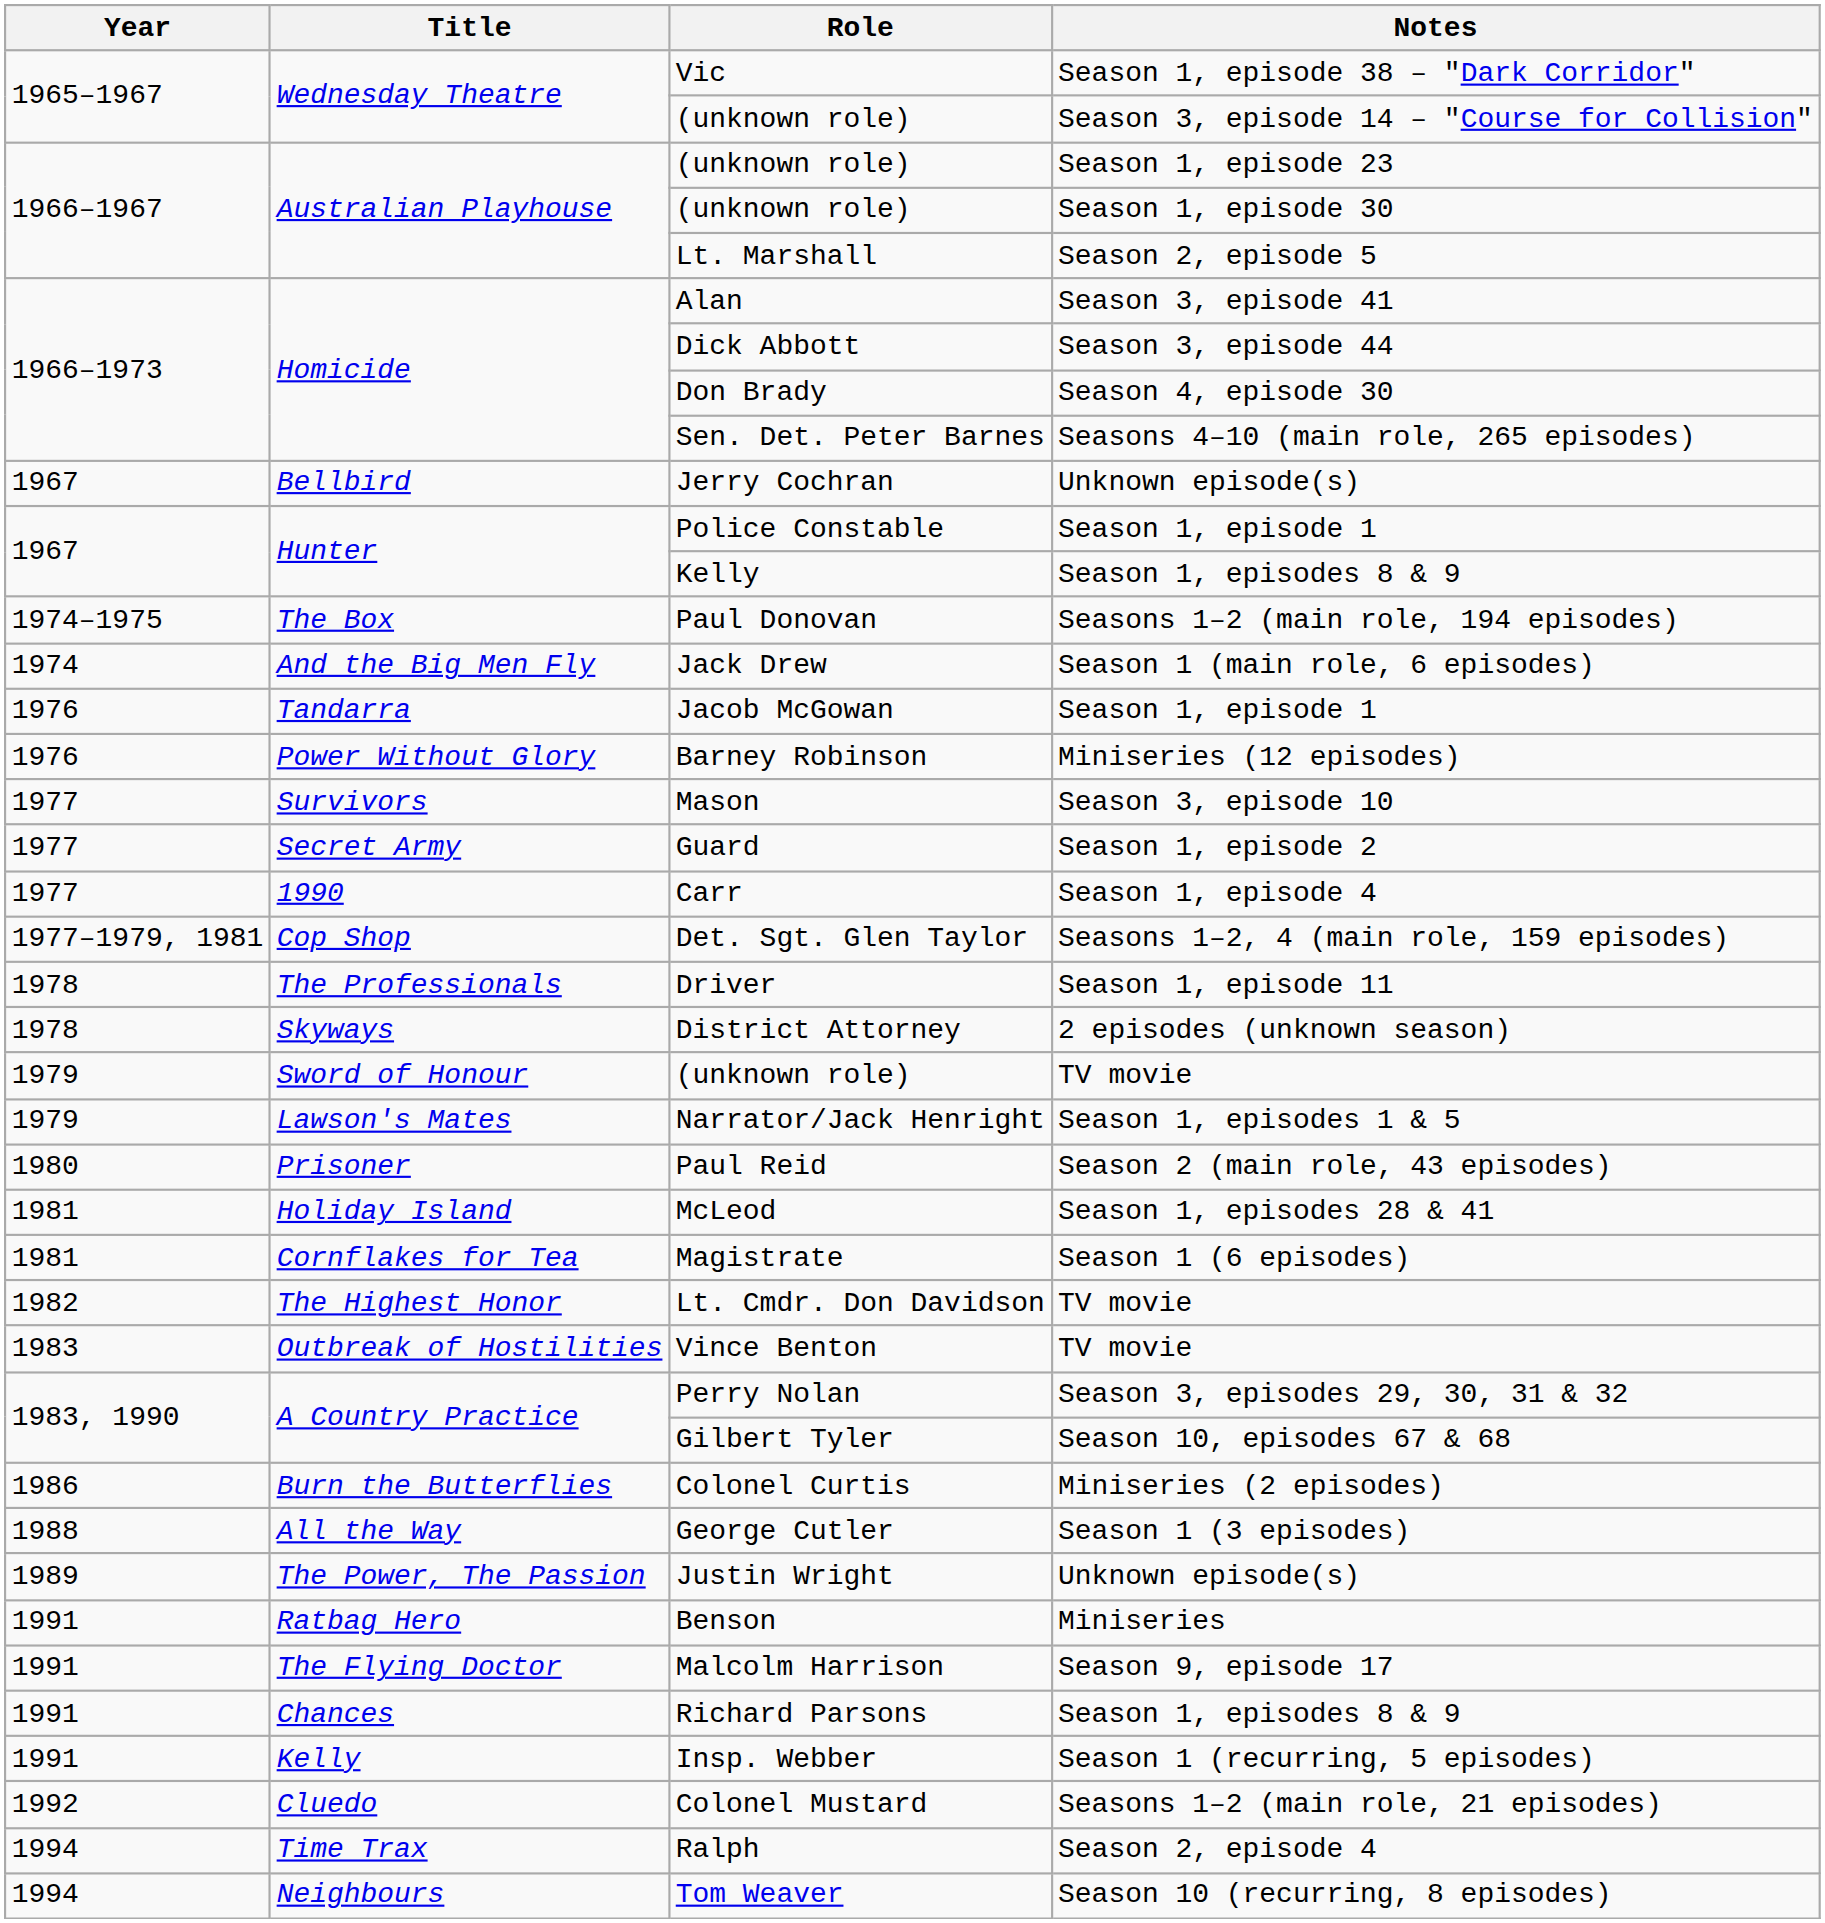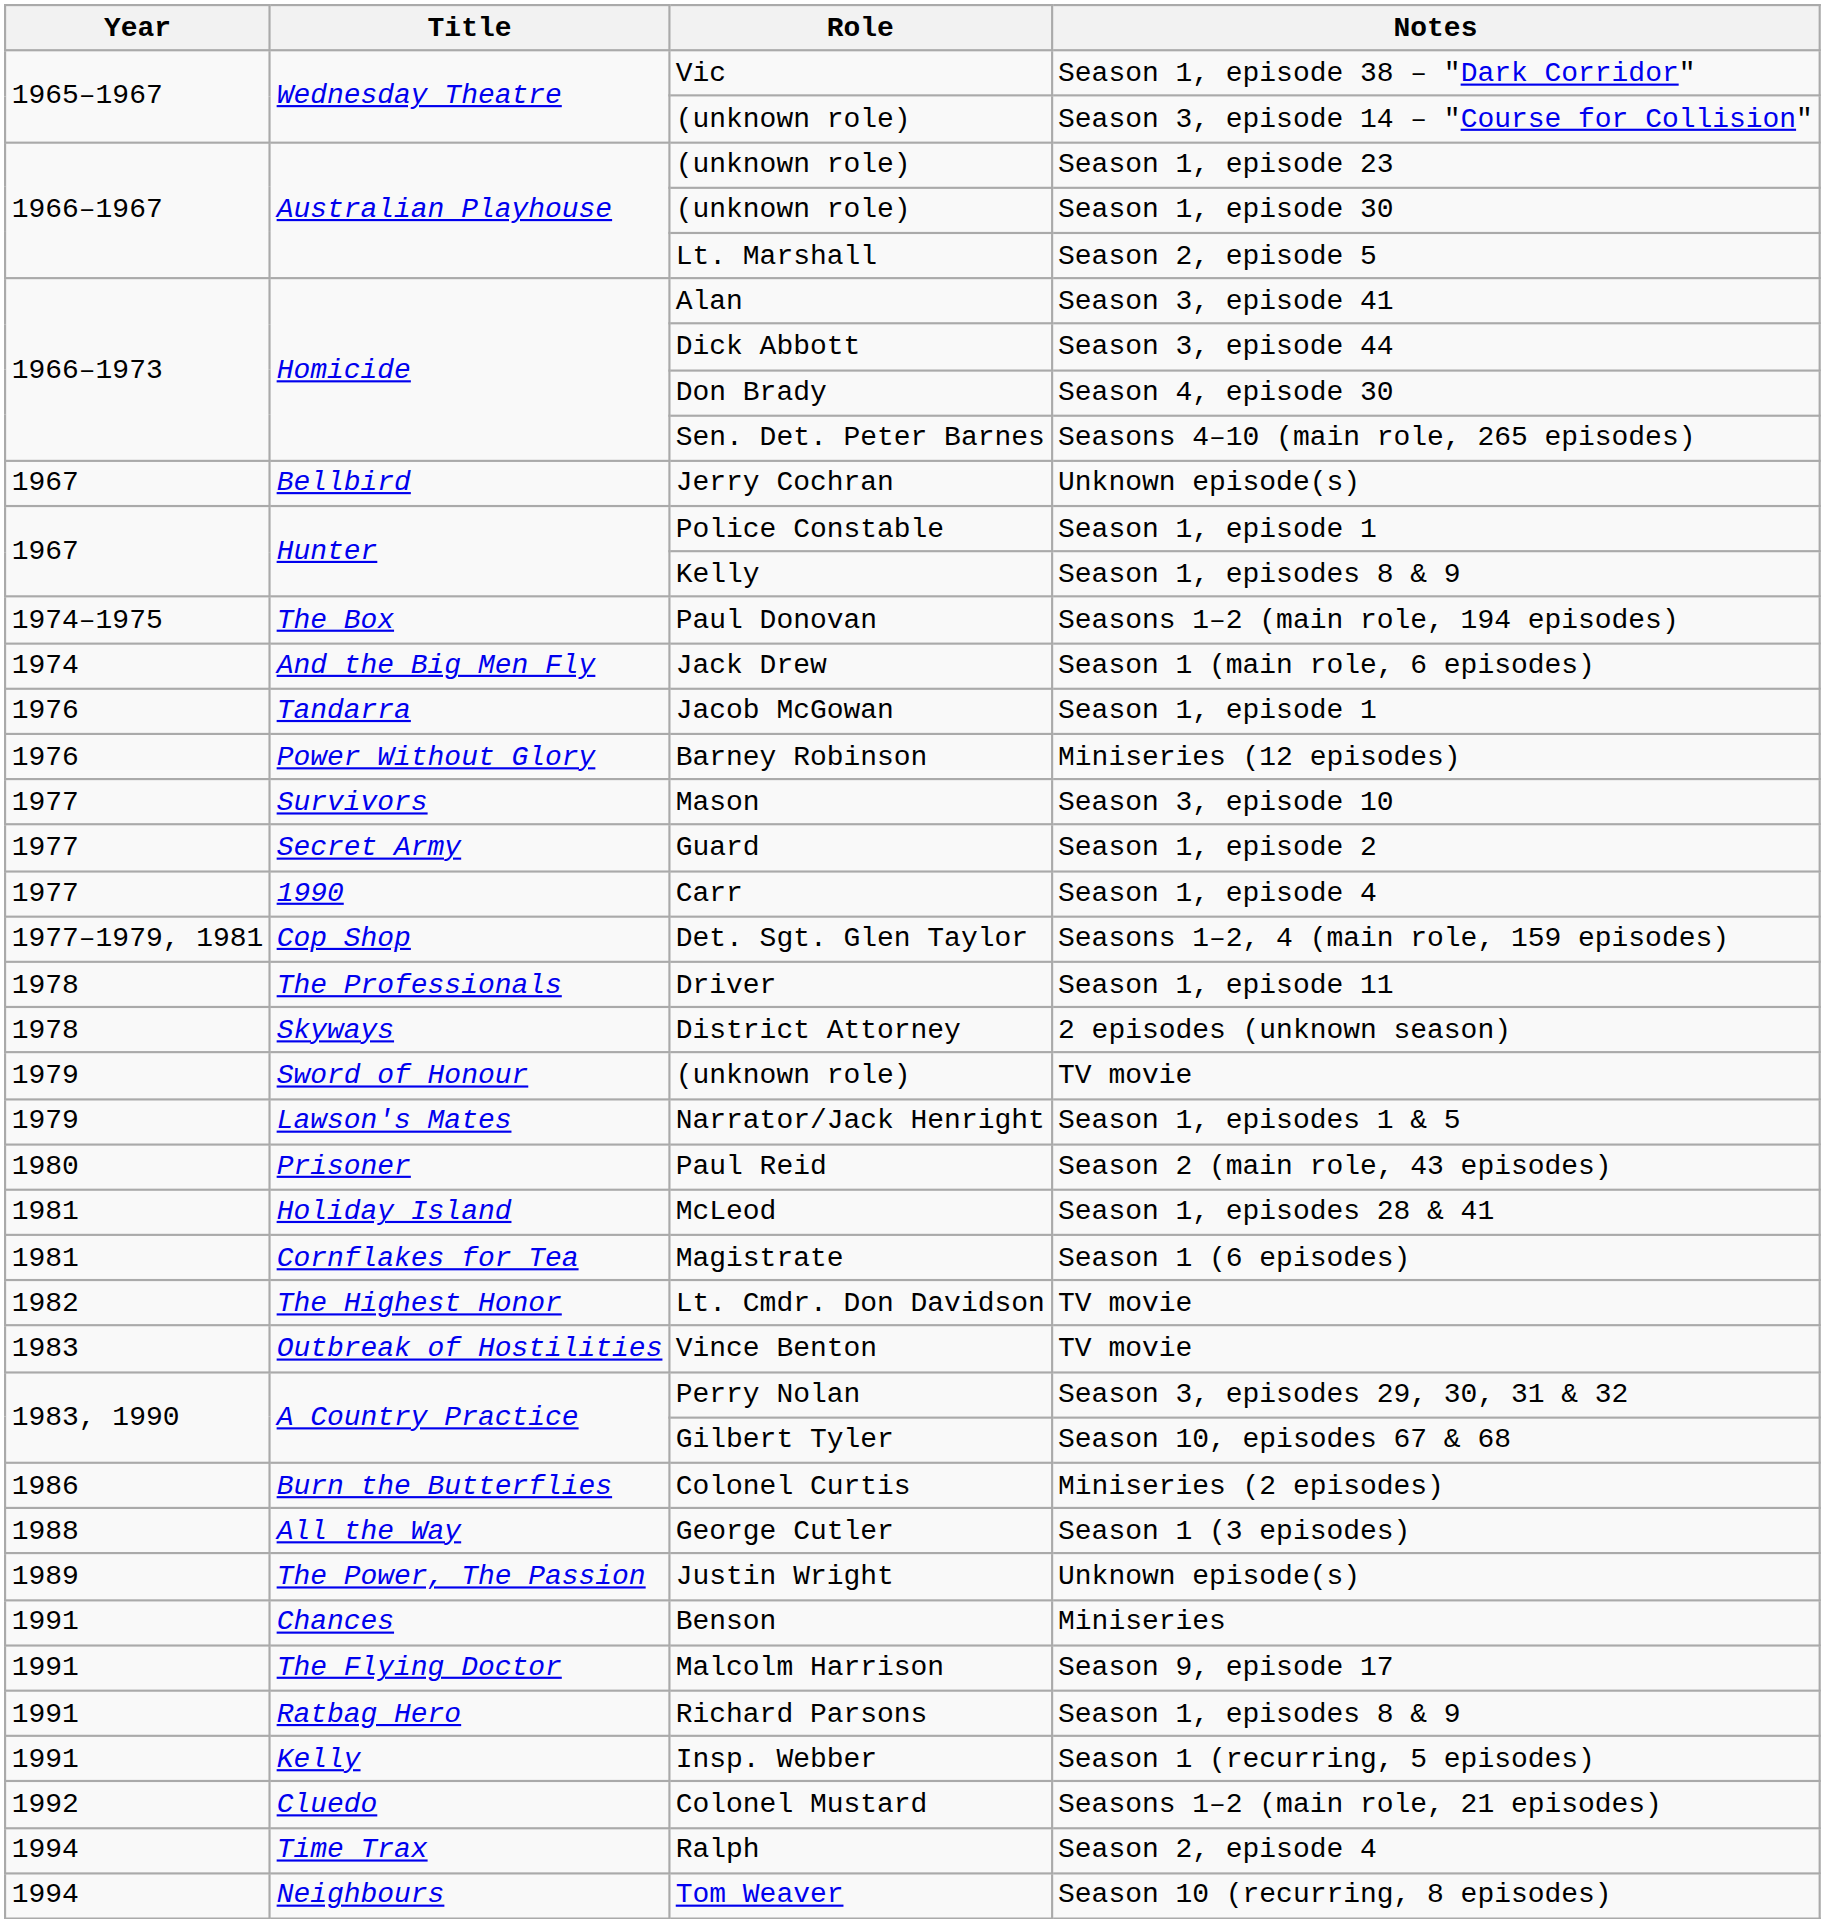Benson | Title: Ratbag Hero -> Chances
Richard Parsons | Title: Chances -> Ratbag Hero
